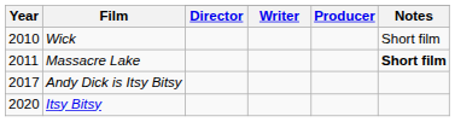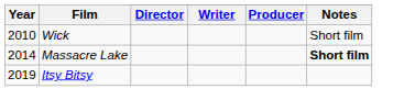Massacre Lake | Year: 2011 -> 2014
- row: 2017 | Andy Dick is Itsy Bitsy
Itsy Bitsy | Year: 2020 -> 2019
